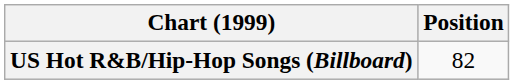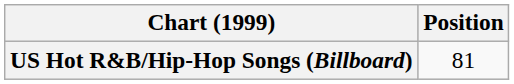US Hot R&B/Hip-Hop Songs (Billboard) | Position: 82 -> 81
